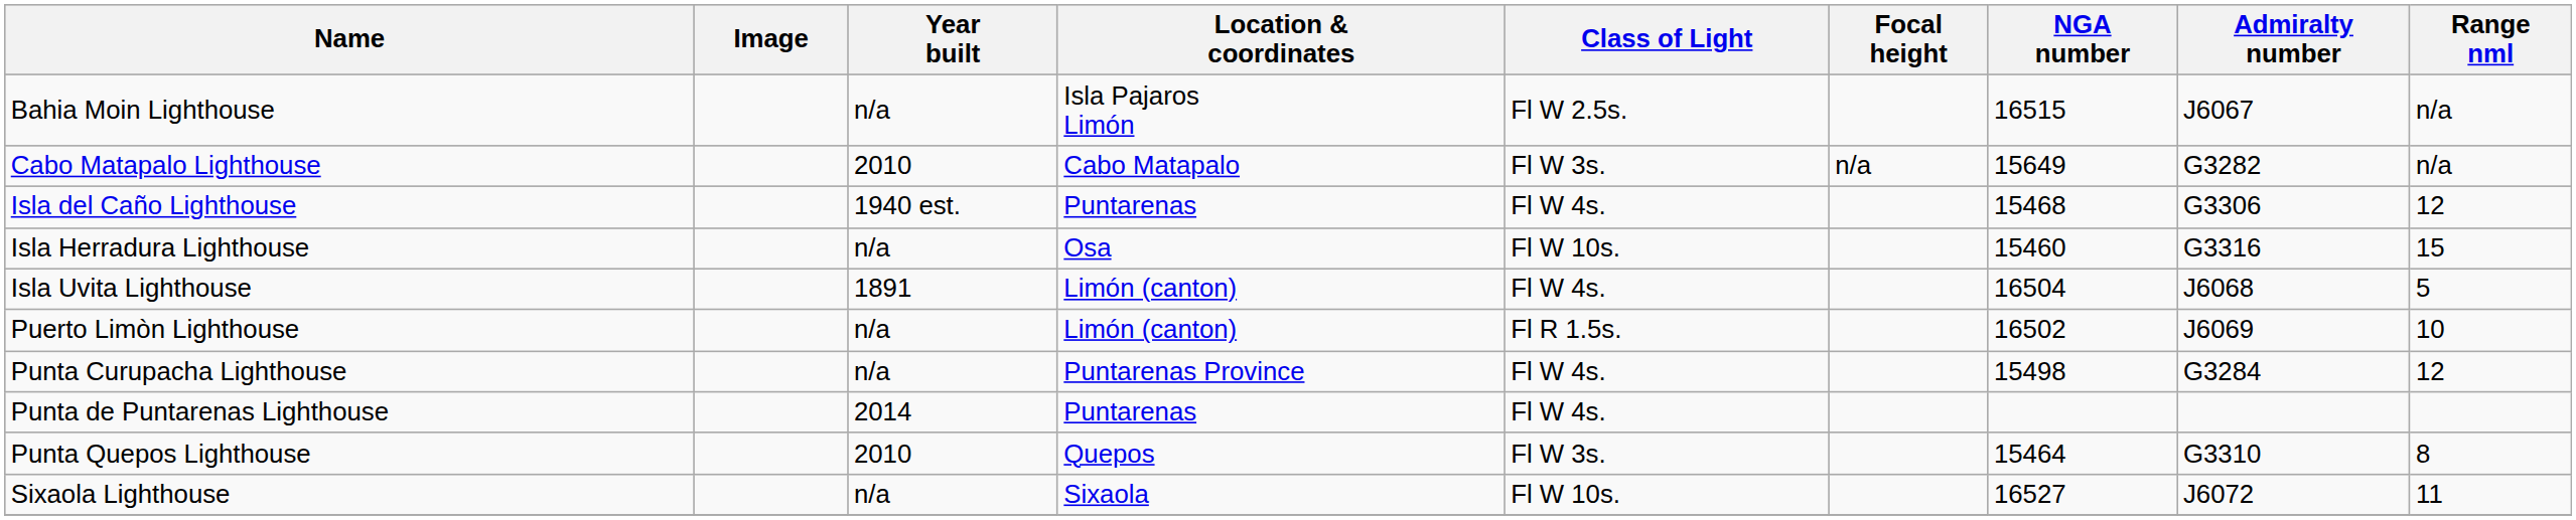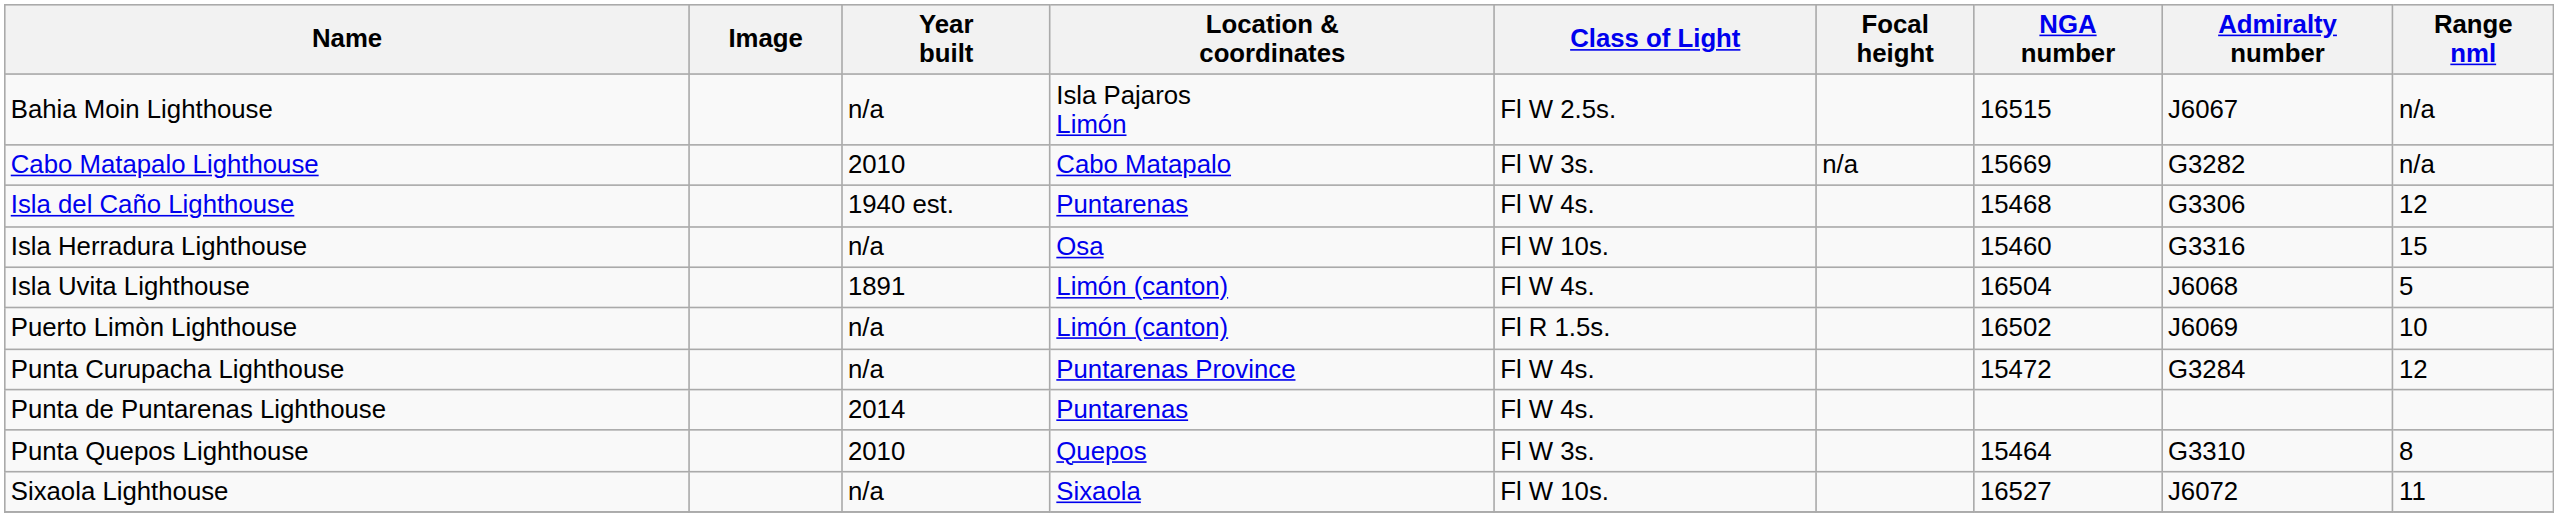Cabo Matapalo Lighthouse | NGA number: 15649 -> 15669
Punta Curupacha Lighthouse | NGA number: 15498 -> 15472
